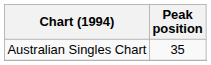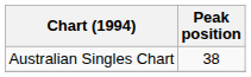Australian Singles Chart | Peak position: 35 -> 38
